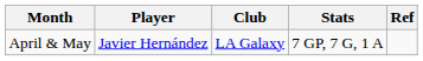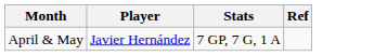- column: Club | LA Galaxy
